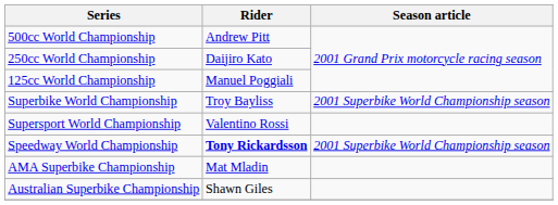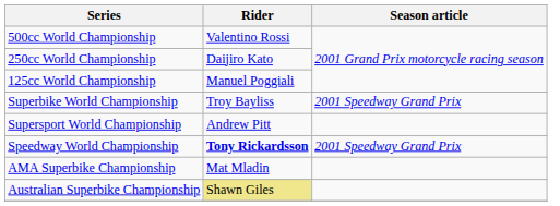500cc World Championship | Rider: Andrew Pitt -> Valentino Rossi
Superbike World Championship | Season article: 2001 Superbike World Championship season -> 2001 Speedway Grand Prix
Supersport World Championship | Rider: Valentino Rossi -> Andrew Pitt
Speedway World Championship | Season article: 2001 Superbike World Championship season -> 2001 Speedway Grand Prix
Australian Superbike Championship | Rider: no background -> khaki background
